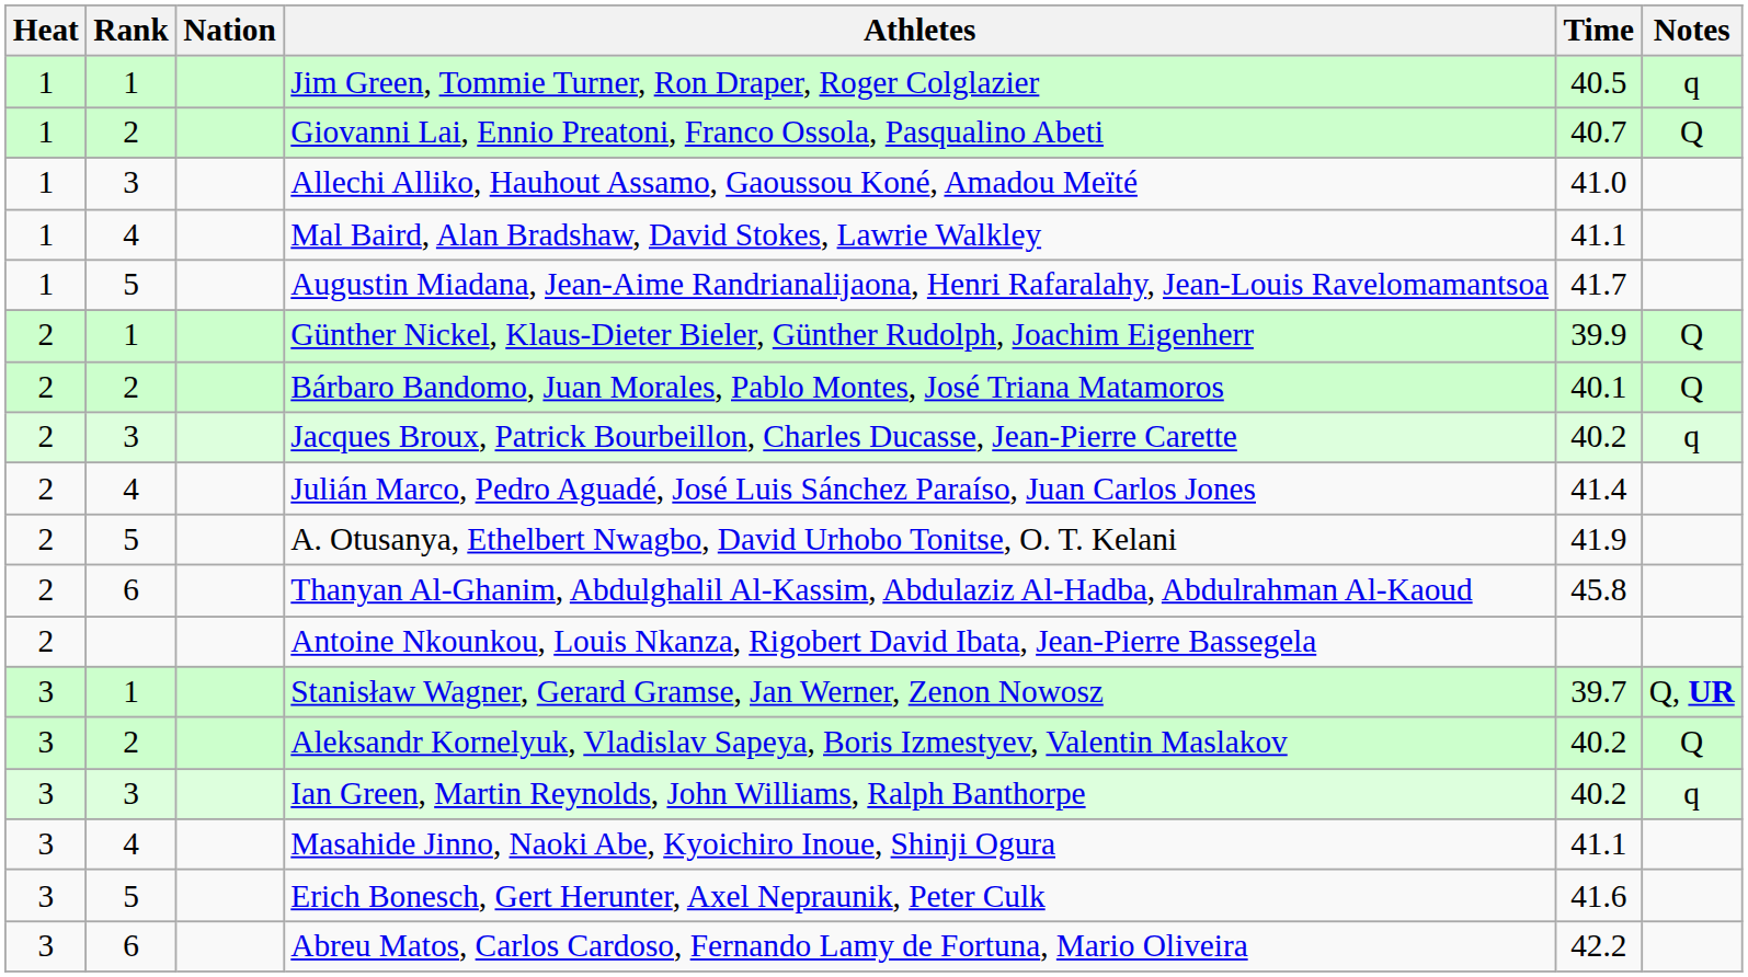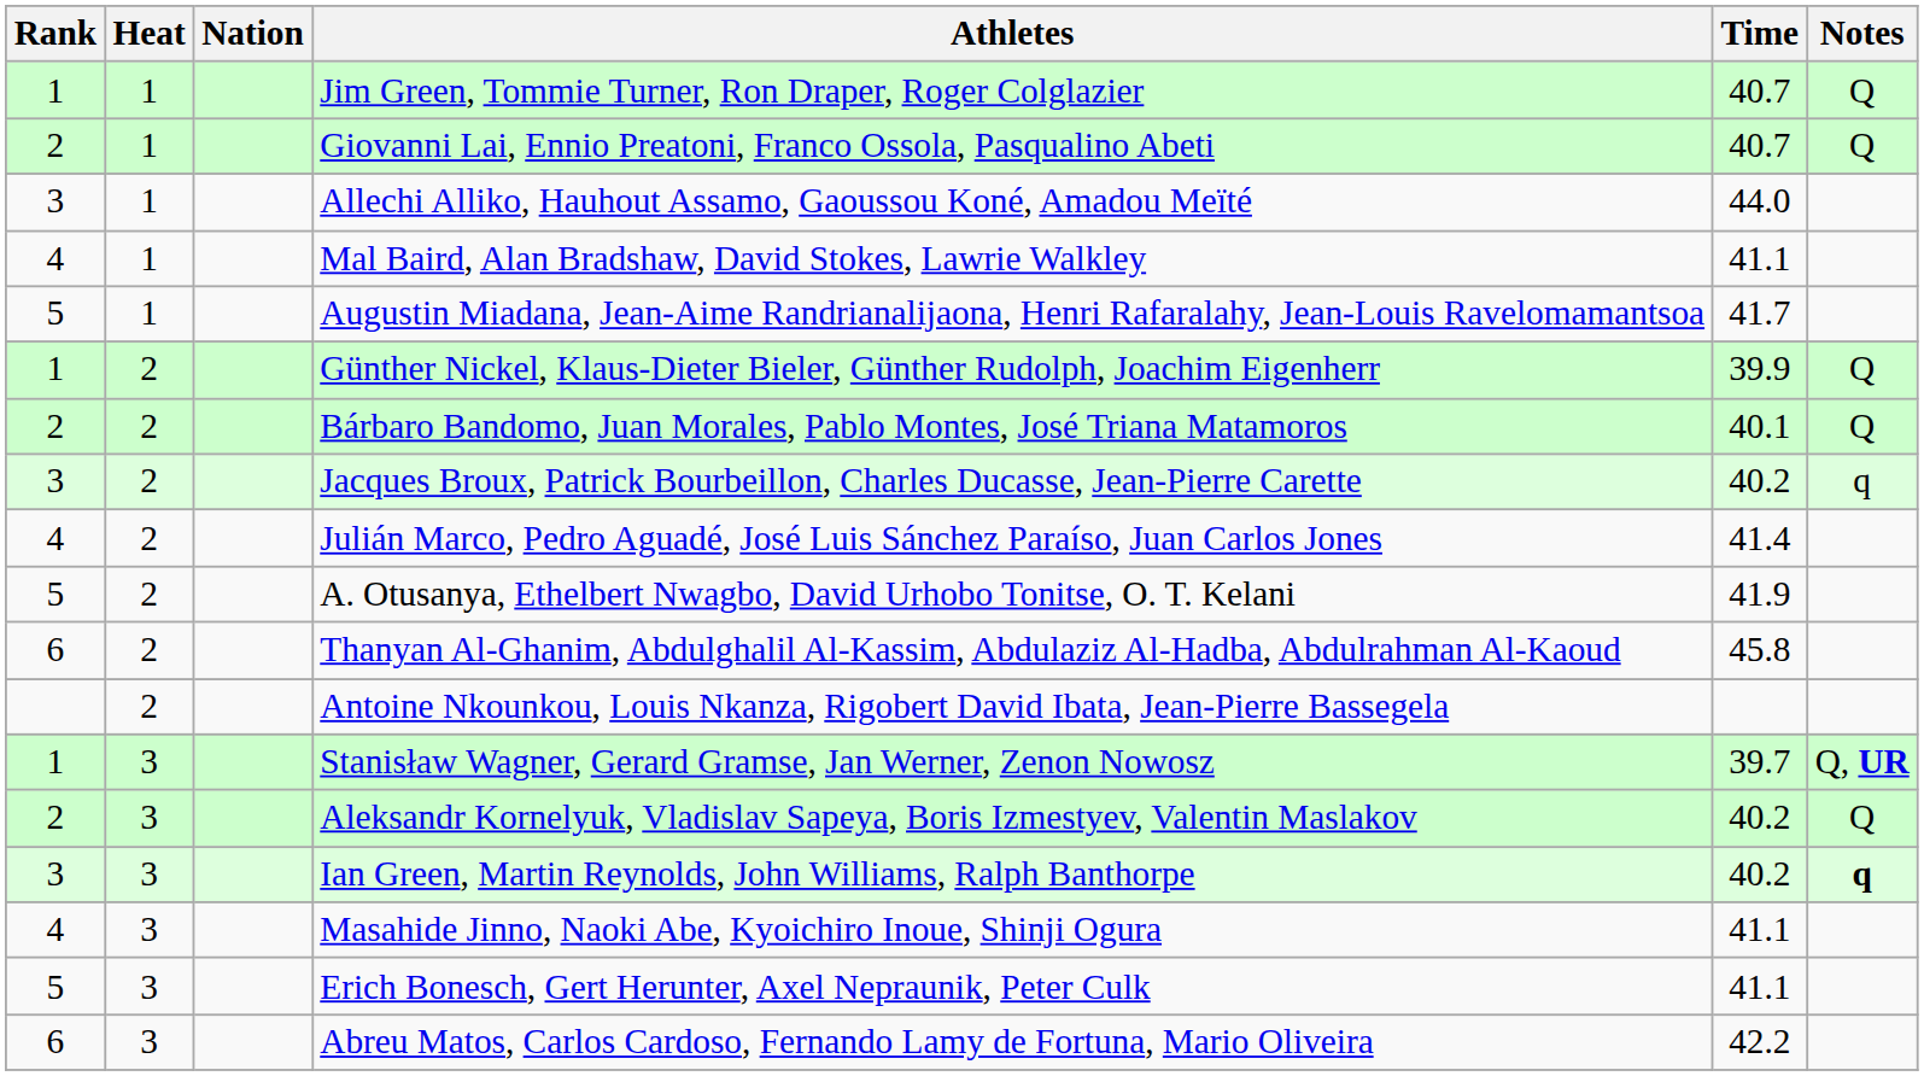columns swapped: Rank <-> Heat
Jim Green, Tommie Turner, Ron Draper, Roger Colglazier | Time: 40.5 -> 40.7
Jim Green, Tommie Turner, Ron Draper, Roger Colglazier | Notes: q -> Q
Allechi Alliko, Hauhout Assamo, Gaoussou Koné, Amadou Meïté | Time: 41.0 -> 44.0
Ian Green, Martin Reynolds, John Williams, Ralph Banthorpe | Notes: normal -> bold
Erich Bonesch, Gert Herunter, Axel Nepraunik, Peter Culk | Time: 41.6 -> 41.1
